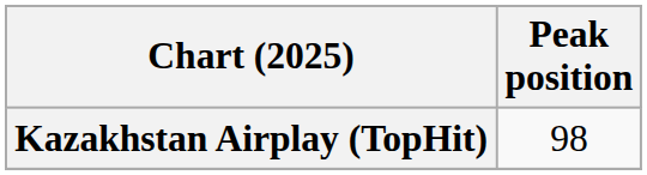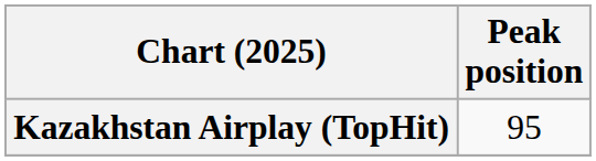Kazakhstan Airplay (TopHit) | Peak position: 98 -> 95
